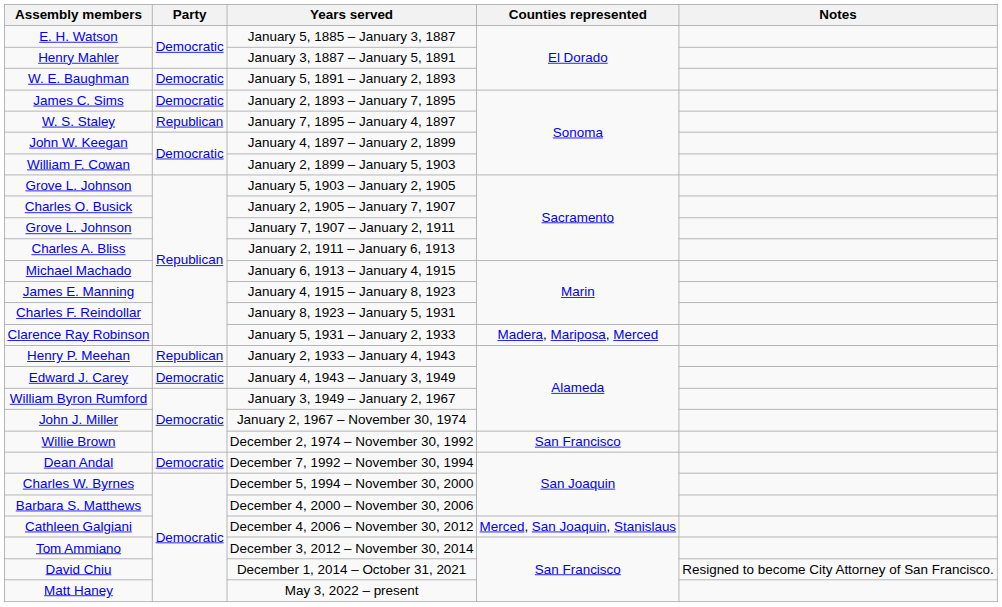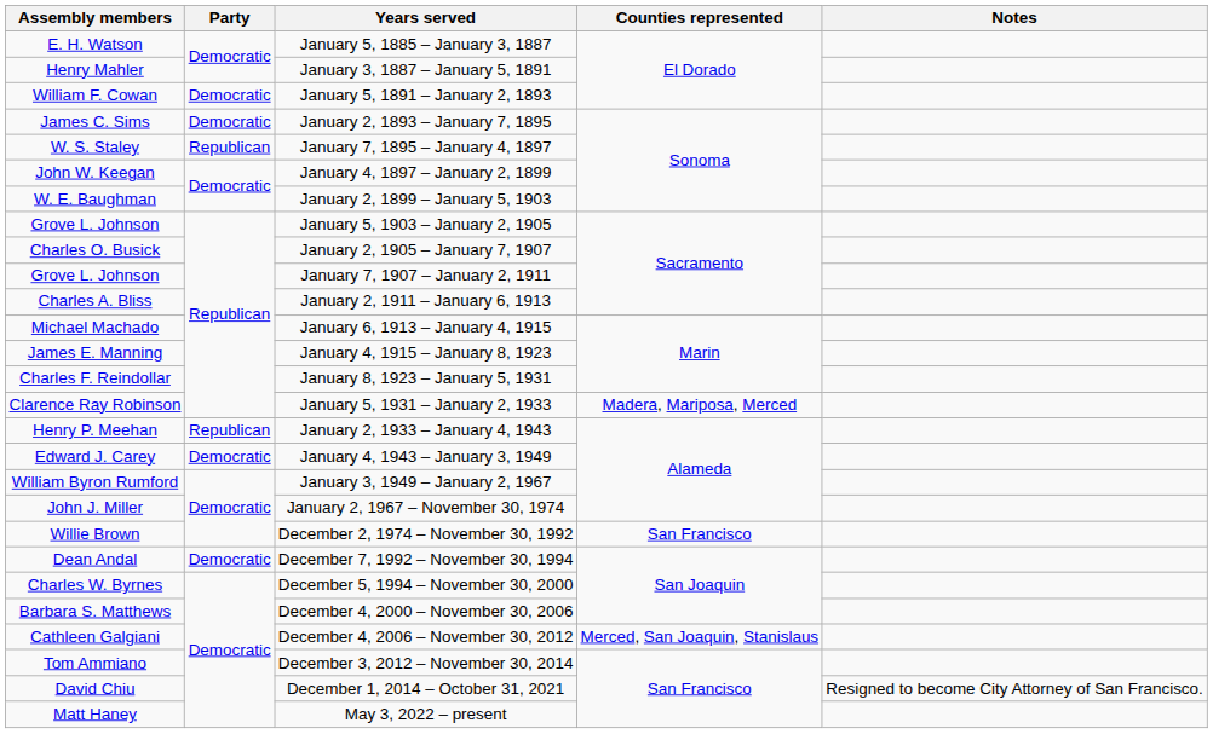January 5, 1891 – January 2, 1893 | Assembly members: W. E. Baughman -> William F. Cowan
January 2, 1899 – January 5, 1903 | Assembly members: William F. Cowan -> W. E. Baughman
